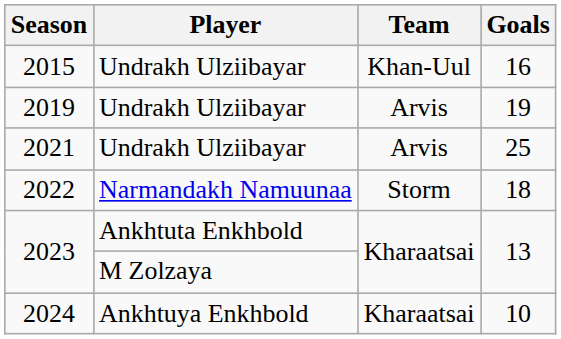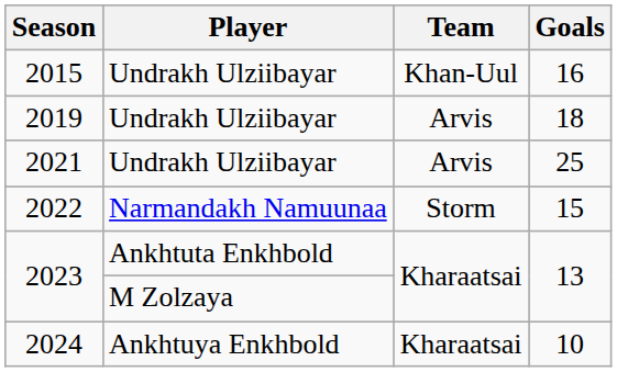2019 | Goals: 19 -> 18
2022 | Goals: 18 -> 15
